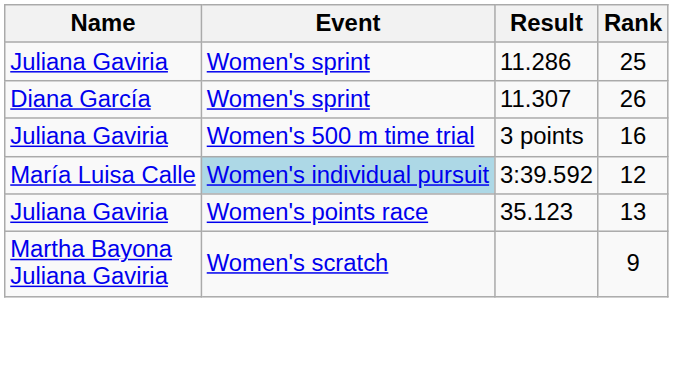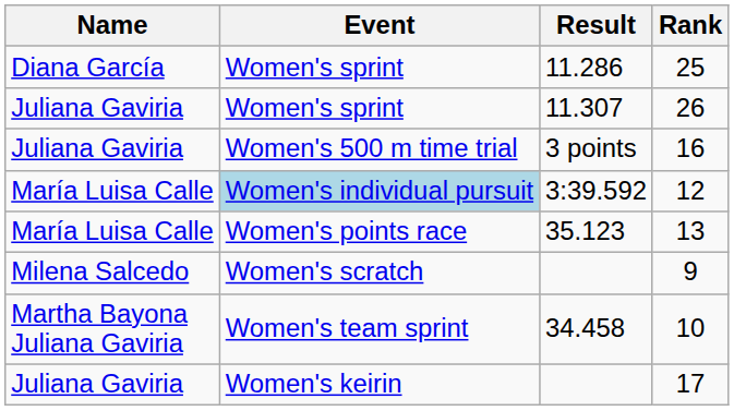25 | Name: Juliana Gaviria -> Diana García
26 | Name: Diana García -> Juliana Gaviria
13 | Name: Juliana Gaviria -> María Luisa Calle
9 | Name: Martha Bayona Juliana Gaviria -> Milena Salcedo
+ row: Martha Bayona Juliana Gaviria | Women's team sprint | 34.458 | 10
+ row: Juliana Gaviria | Women's keirin | 17
